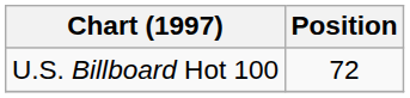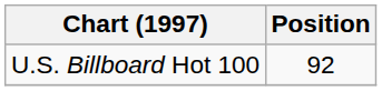U.S. Billboard Hot 100 | Position: 72 -> 92
